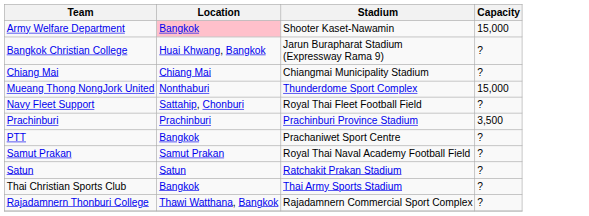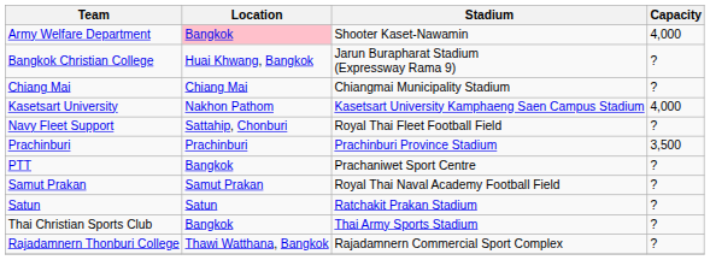Army Welfare Department | Capacity: 15,000 -> 4,000
+ row: Kasetsart University | Nakhon Pathom | Kasetsart University Kamphaeng Saen Campus Stadium | 4,000
- row: Mueang Thong NongJork United | Nonthaburi | Thunderdome Sport Complex | 15,000
